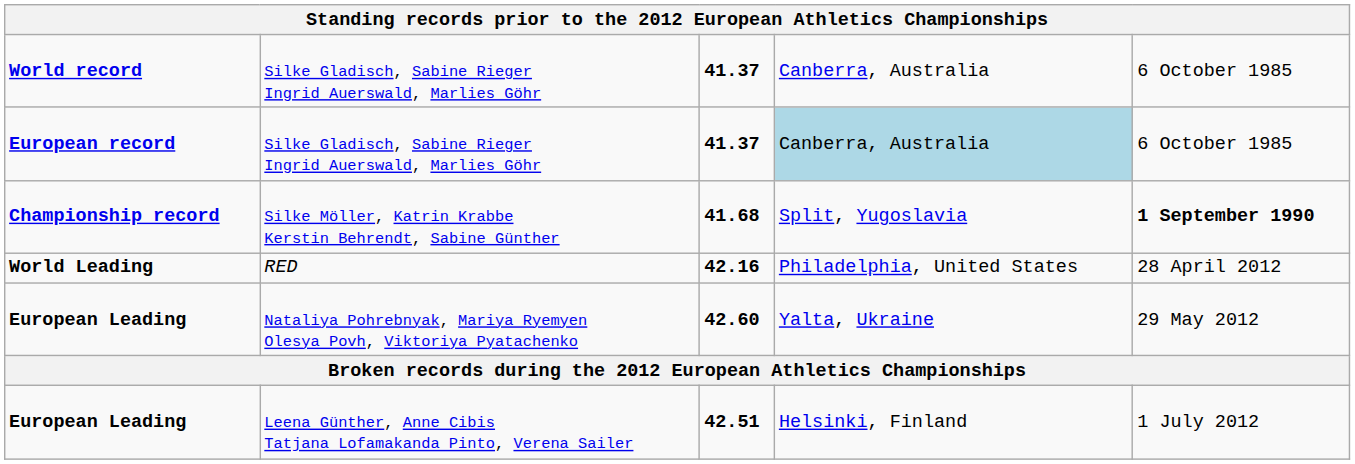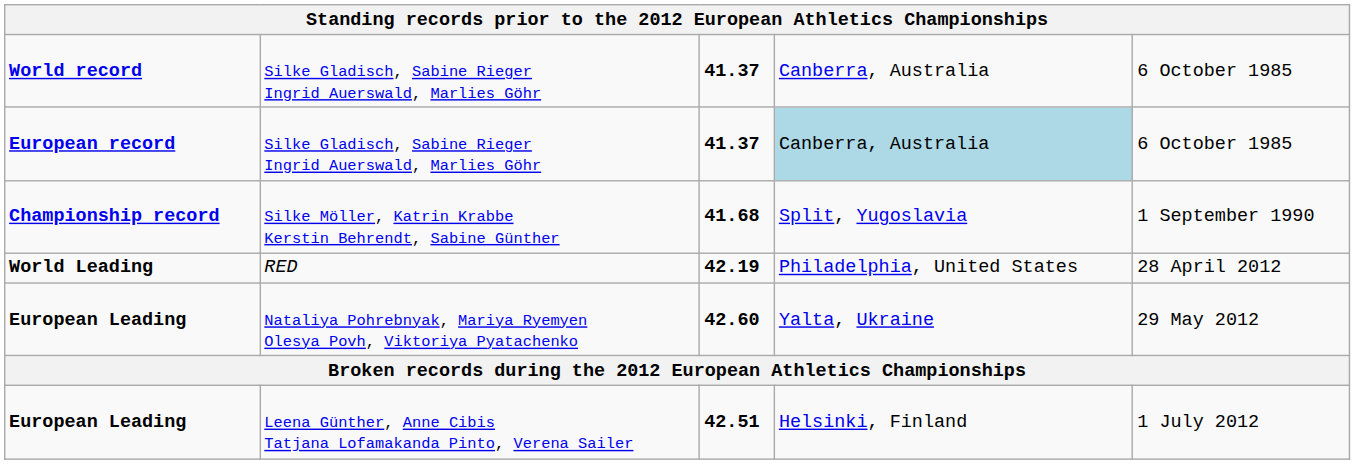Championship record | column 5: bold -> normal
World Leading | column 3: 42.16 -> 42.19
